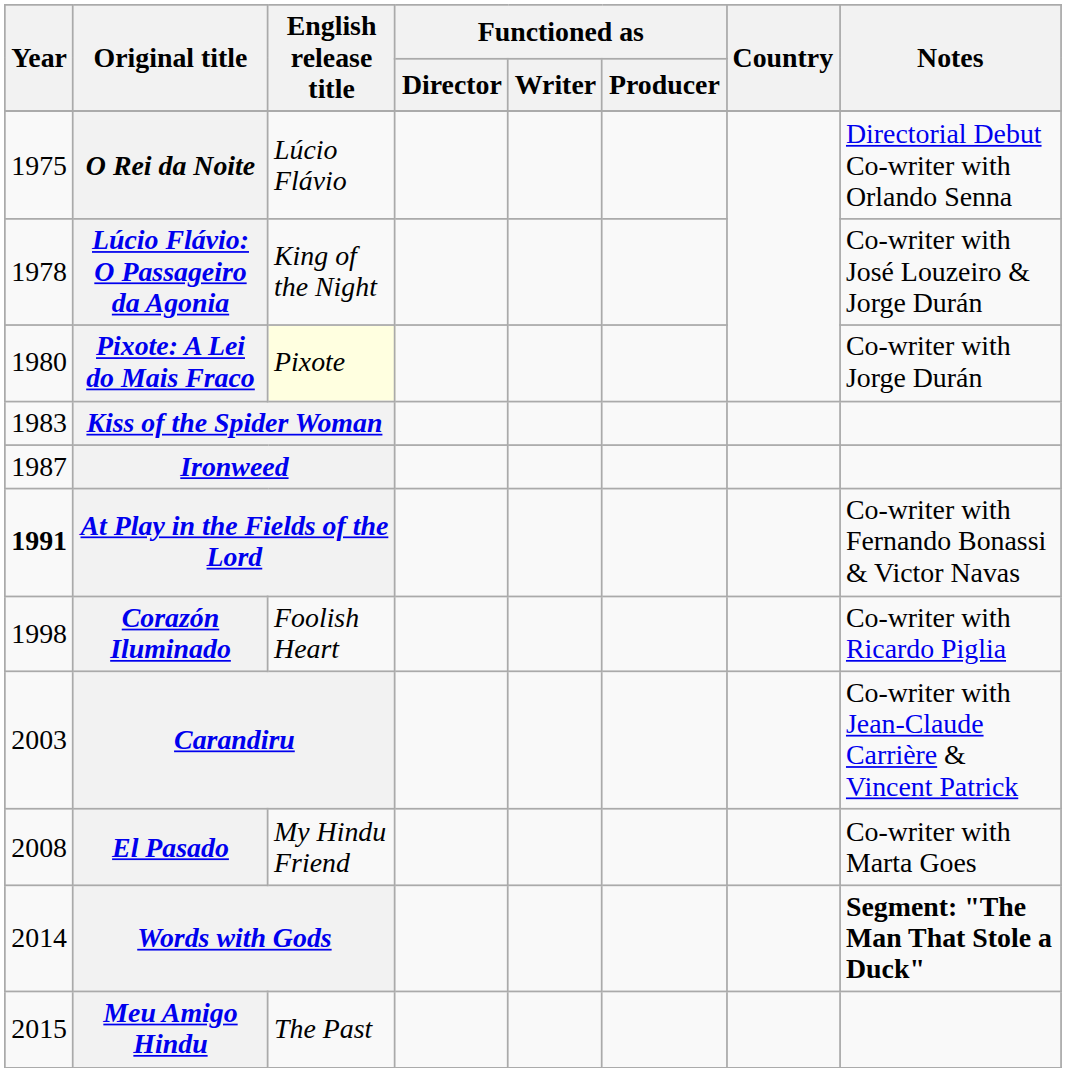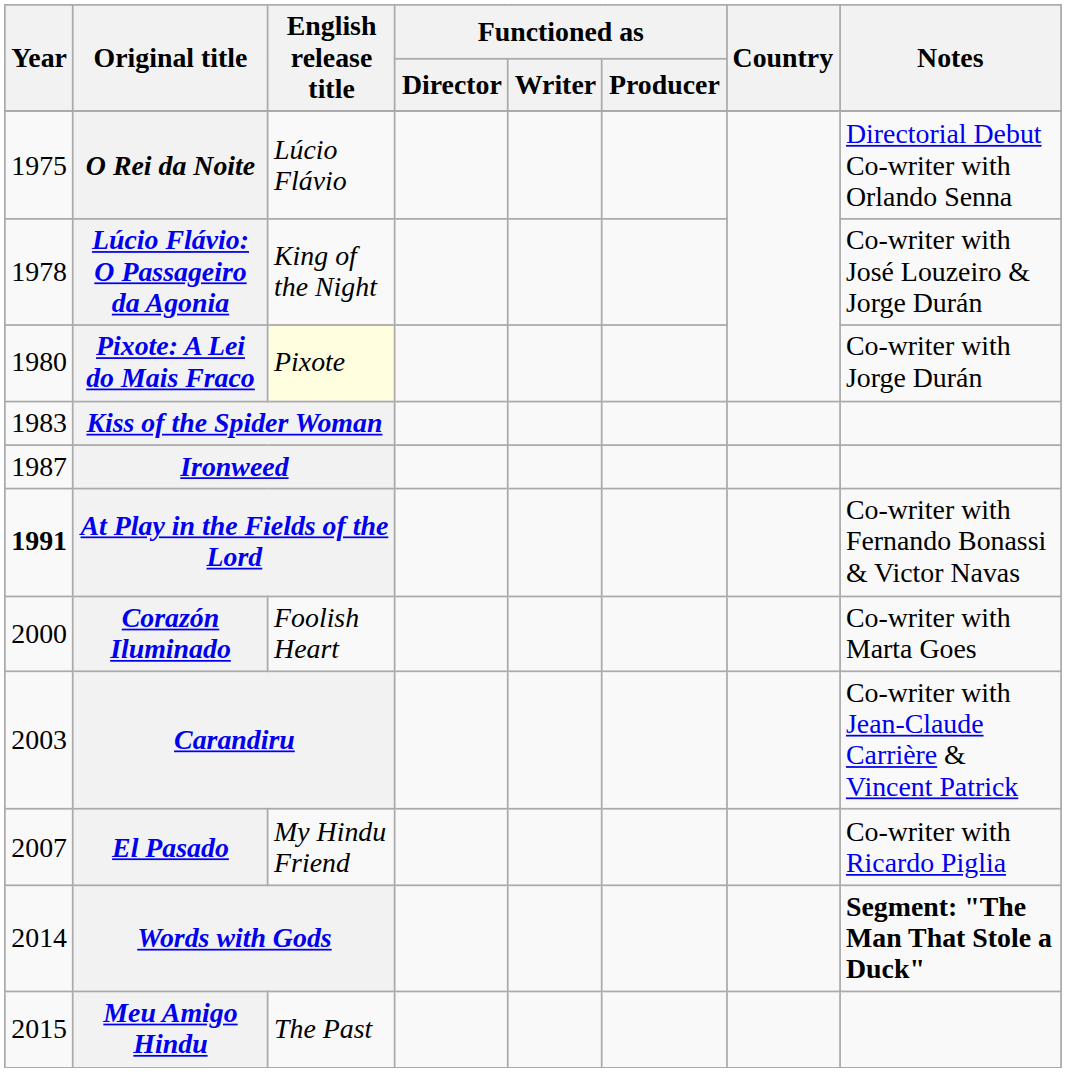Corazón Iluminado | Year: 1998 -> 2000
Corazón Iluminado | Notes: Co-writer with Ricardo Piglia -> Co-writer with Marta Goes
El Pasado | Year: 2008 -> 2007
El Pasado | Notes: Co-writer with Marta Goes -> Co-writer with Ricardo Piglia
